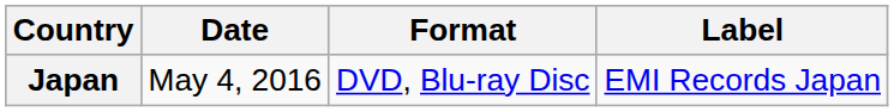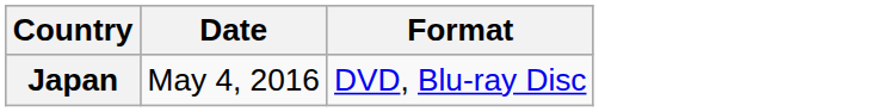- column: Label | EMI Records Japan
